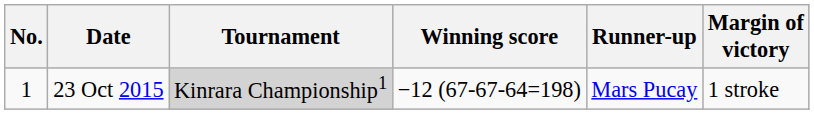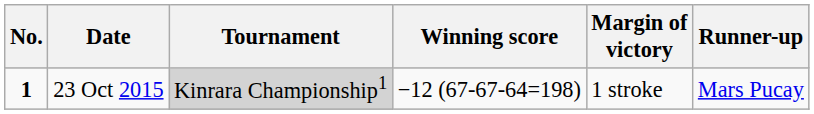columns swapped: Margin of victory <-> Runner-up
23 Oct 2015 | No.: normal -> bold
